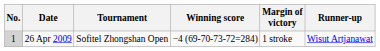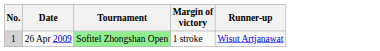- column: Winning score | −4 (69-70-73-72=284)
26 Apr 2009 | Tournament: no background -> lightgreen background
